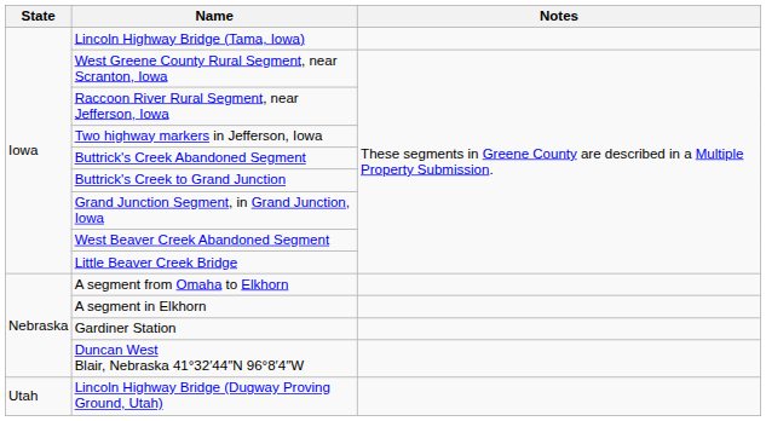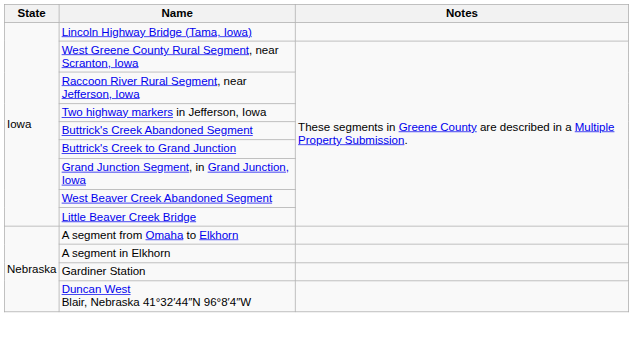- row: Utah | Lincoln Highway Bridge (Dugway Proving Ground, Utah)
